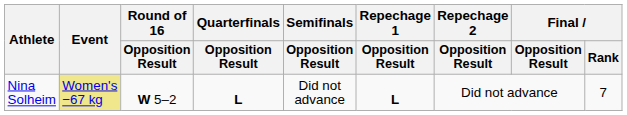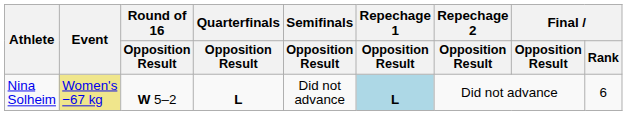Nina Solheim | Repechage 1 / Opposition Result: no background -> lightblue background
Nina Solheim | Final / Rank: 7 -> 6
